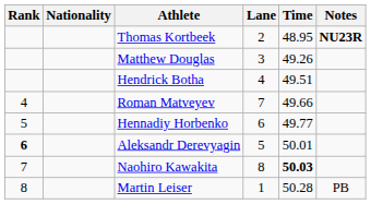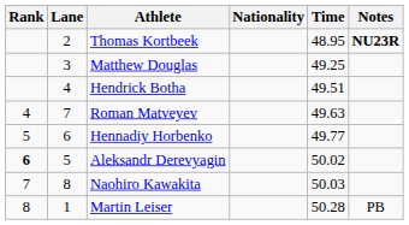columns swapped: Lane <-> Nationality
Matthew Douglas | Time: 49.26 -> 49.25
Roman Matveyev | Time: 49.66 -> 49.63
Aleksandr Derevyagin | Time: 50.01 -> 50.02
Naohiro Kawakita | Time: bold -> normal
